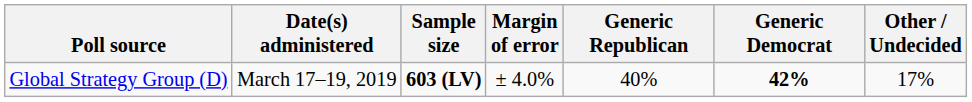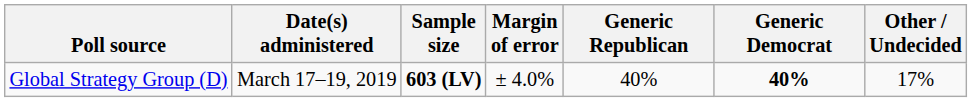Global Strategy Group (D) | Generic Democrat: 42% -> 40%
